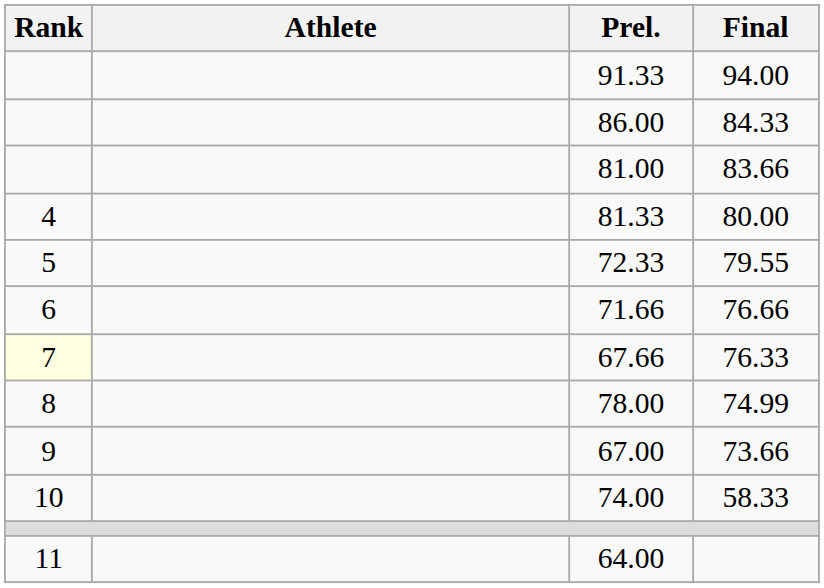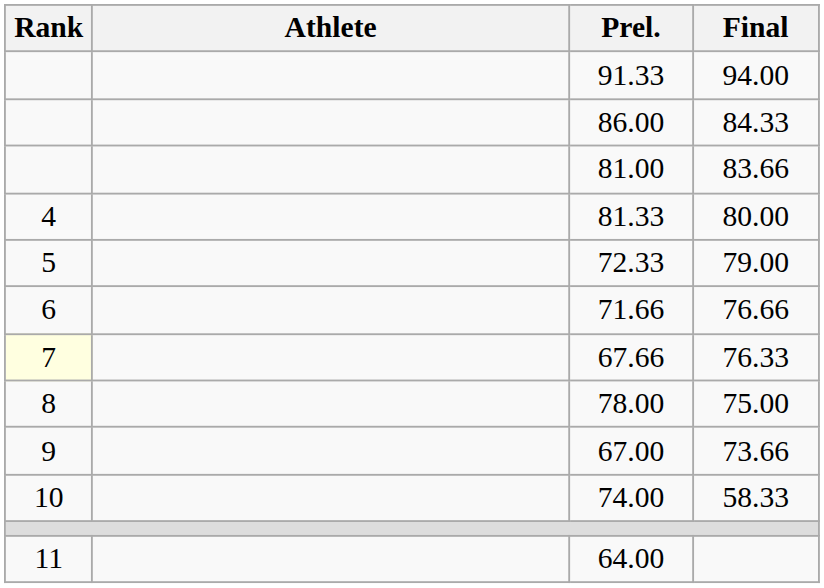72.33 | Final: 79.55 -> 79.00
78.00 | Final: 74.99 -> 75.00
